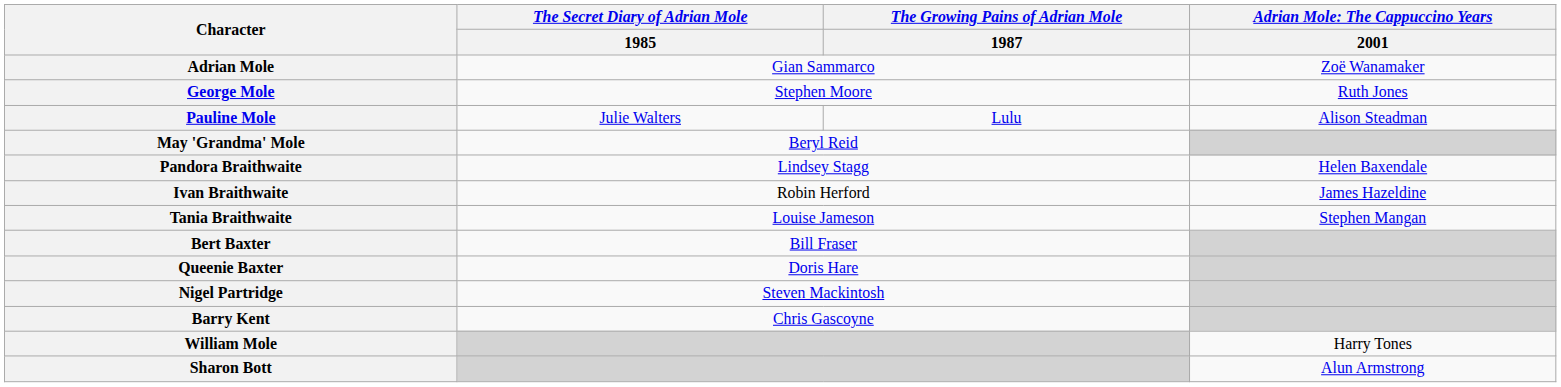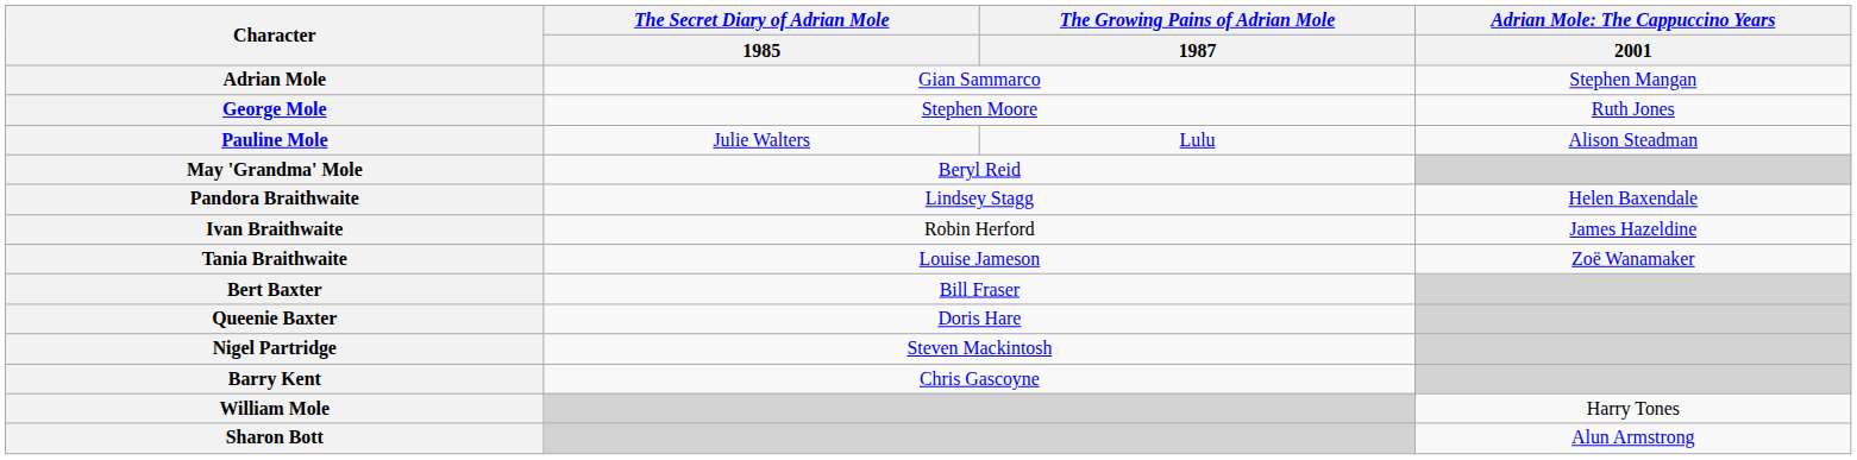Adrian Mole | column 4: Zoë Wanamaker -> Stephen Mangan
Tania Braithwaite | column 4: Stephen Mangan -> Zoë Wanamaker
